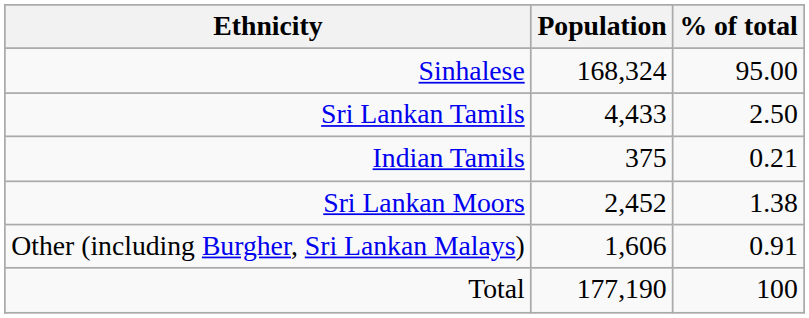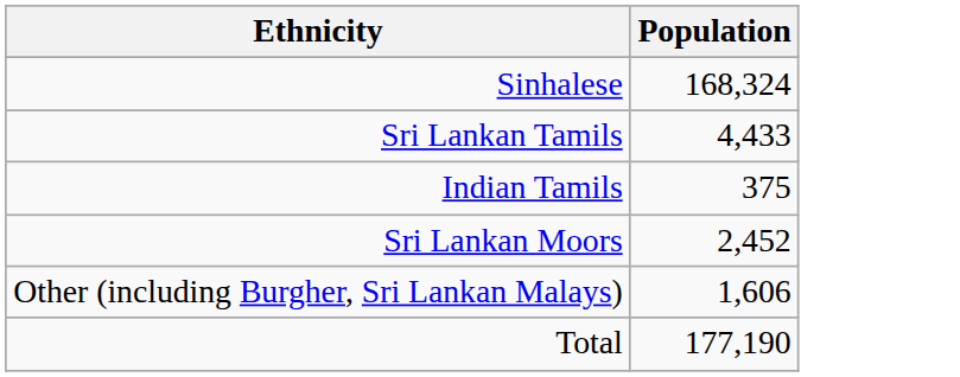- column: % of total | 95.00 | 2.50 | 0.21 | 1.38 | 0.91 | 100
